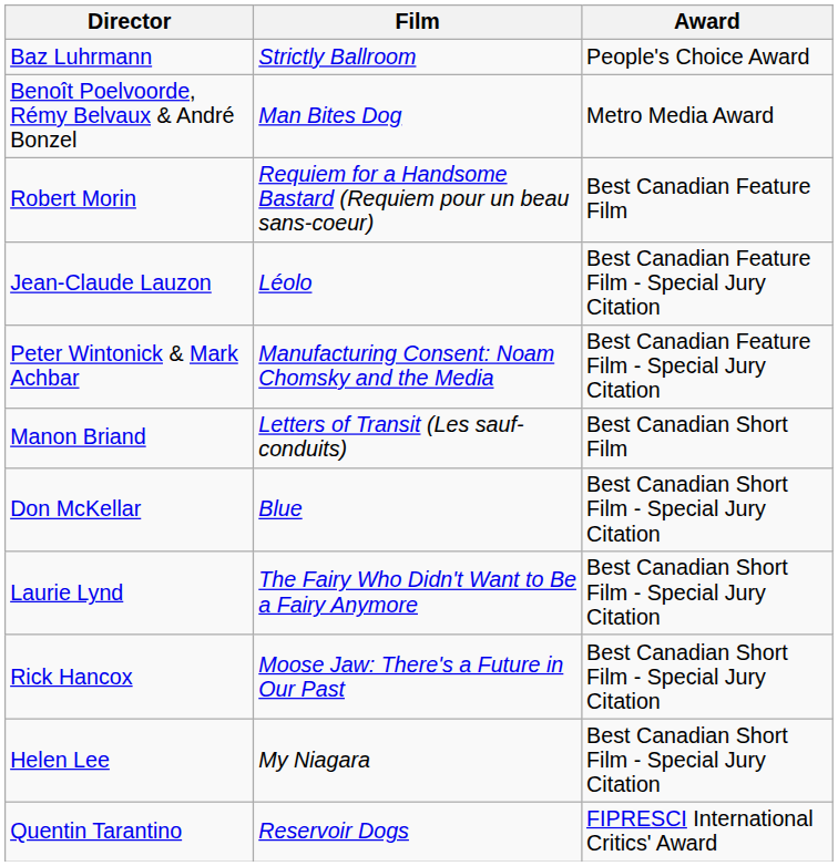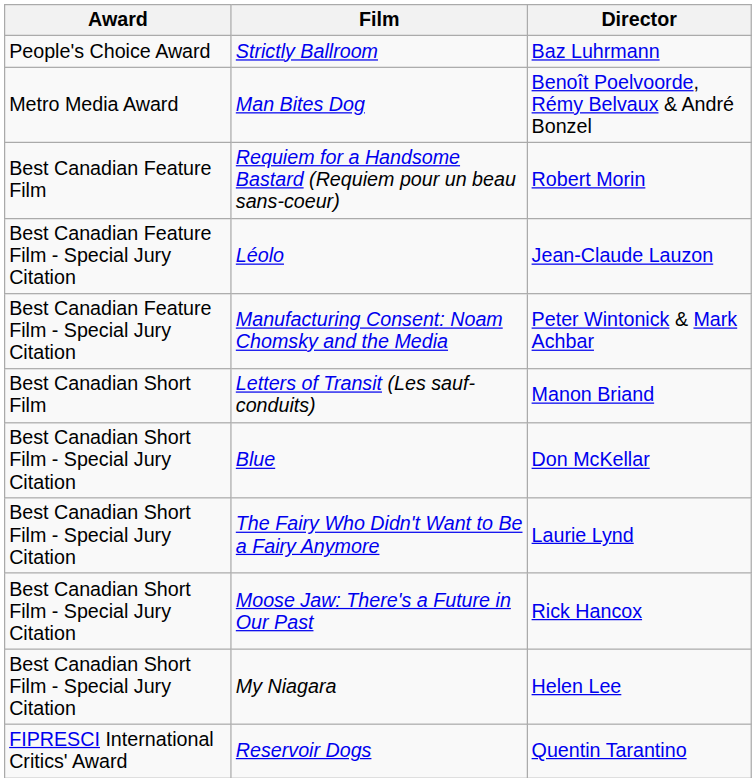columns swapped: Award <-> Director
